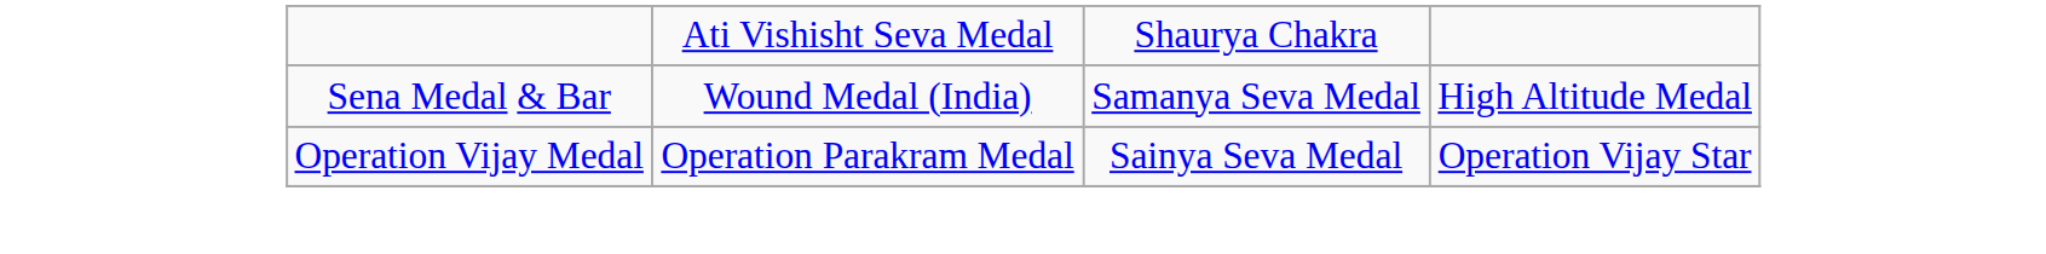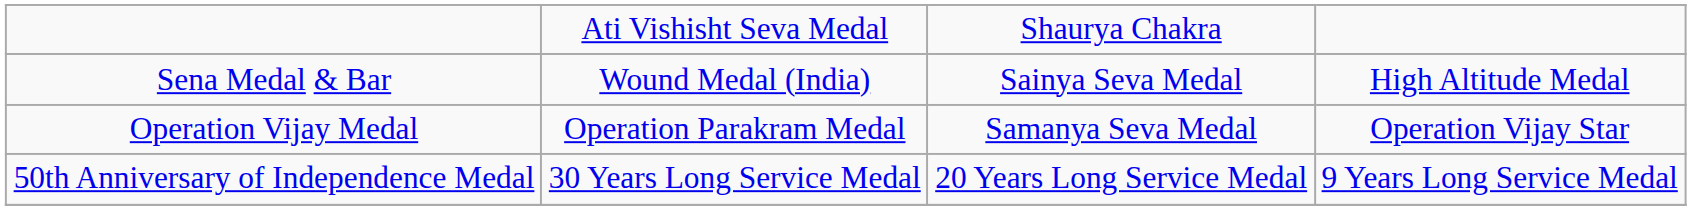Sena Medal & Bar | column 3: Samanya Seva Medal -> Sainya Seva Medal
Operation Vijay Medal | column 3: Sainya Seva Medal -> Samanya Seva Medal
+ row: 50th Anniversary of Independence Medal | 30 Years Long Service Medal | 20 Years Long Service Medal | 9 Years Long Service Medal
